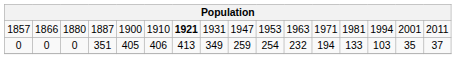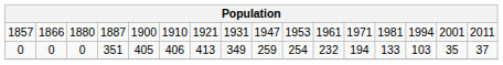1857 | column 7: bold -> normal
1857 | column 11: 1963 -> 1961
